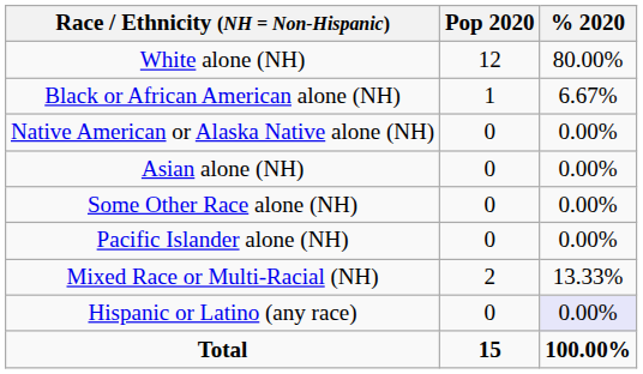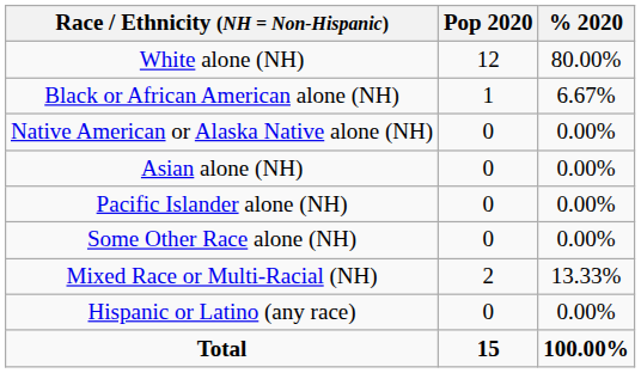rows swapped: Pacific Islander alone (NH) <-> Some Other Race alone (NH)
Hispanic or Latino (any race) | % 2020: lavender background -> no background
